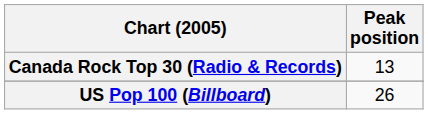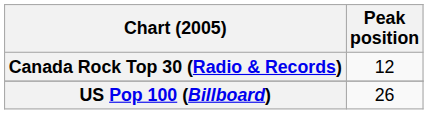Canada Rock Top 30 (Radio & Records) | Peak position: 13 -> 12
